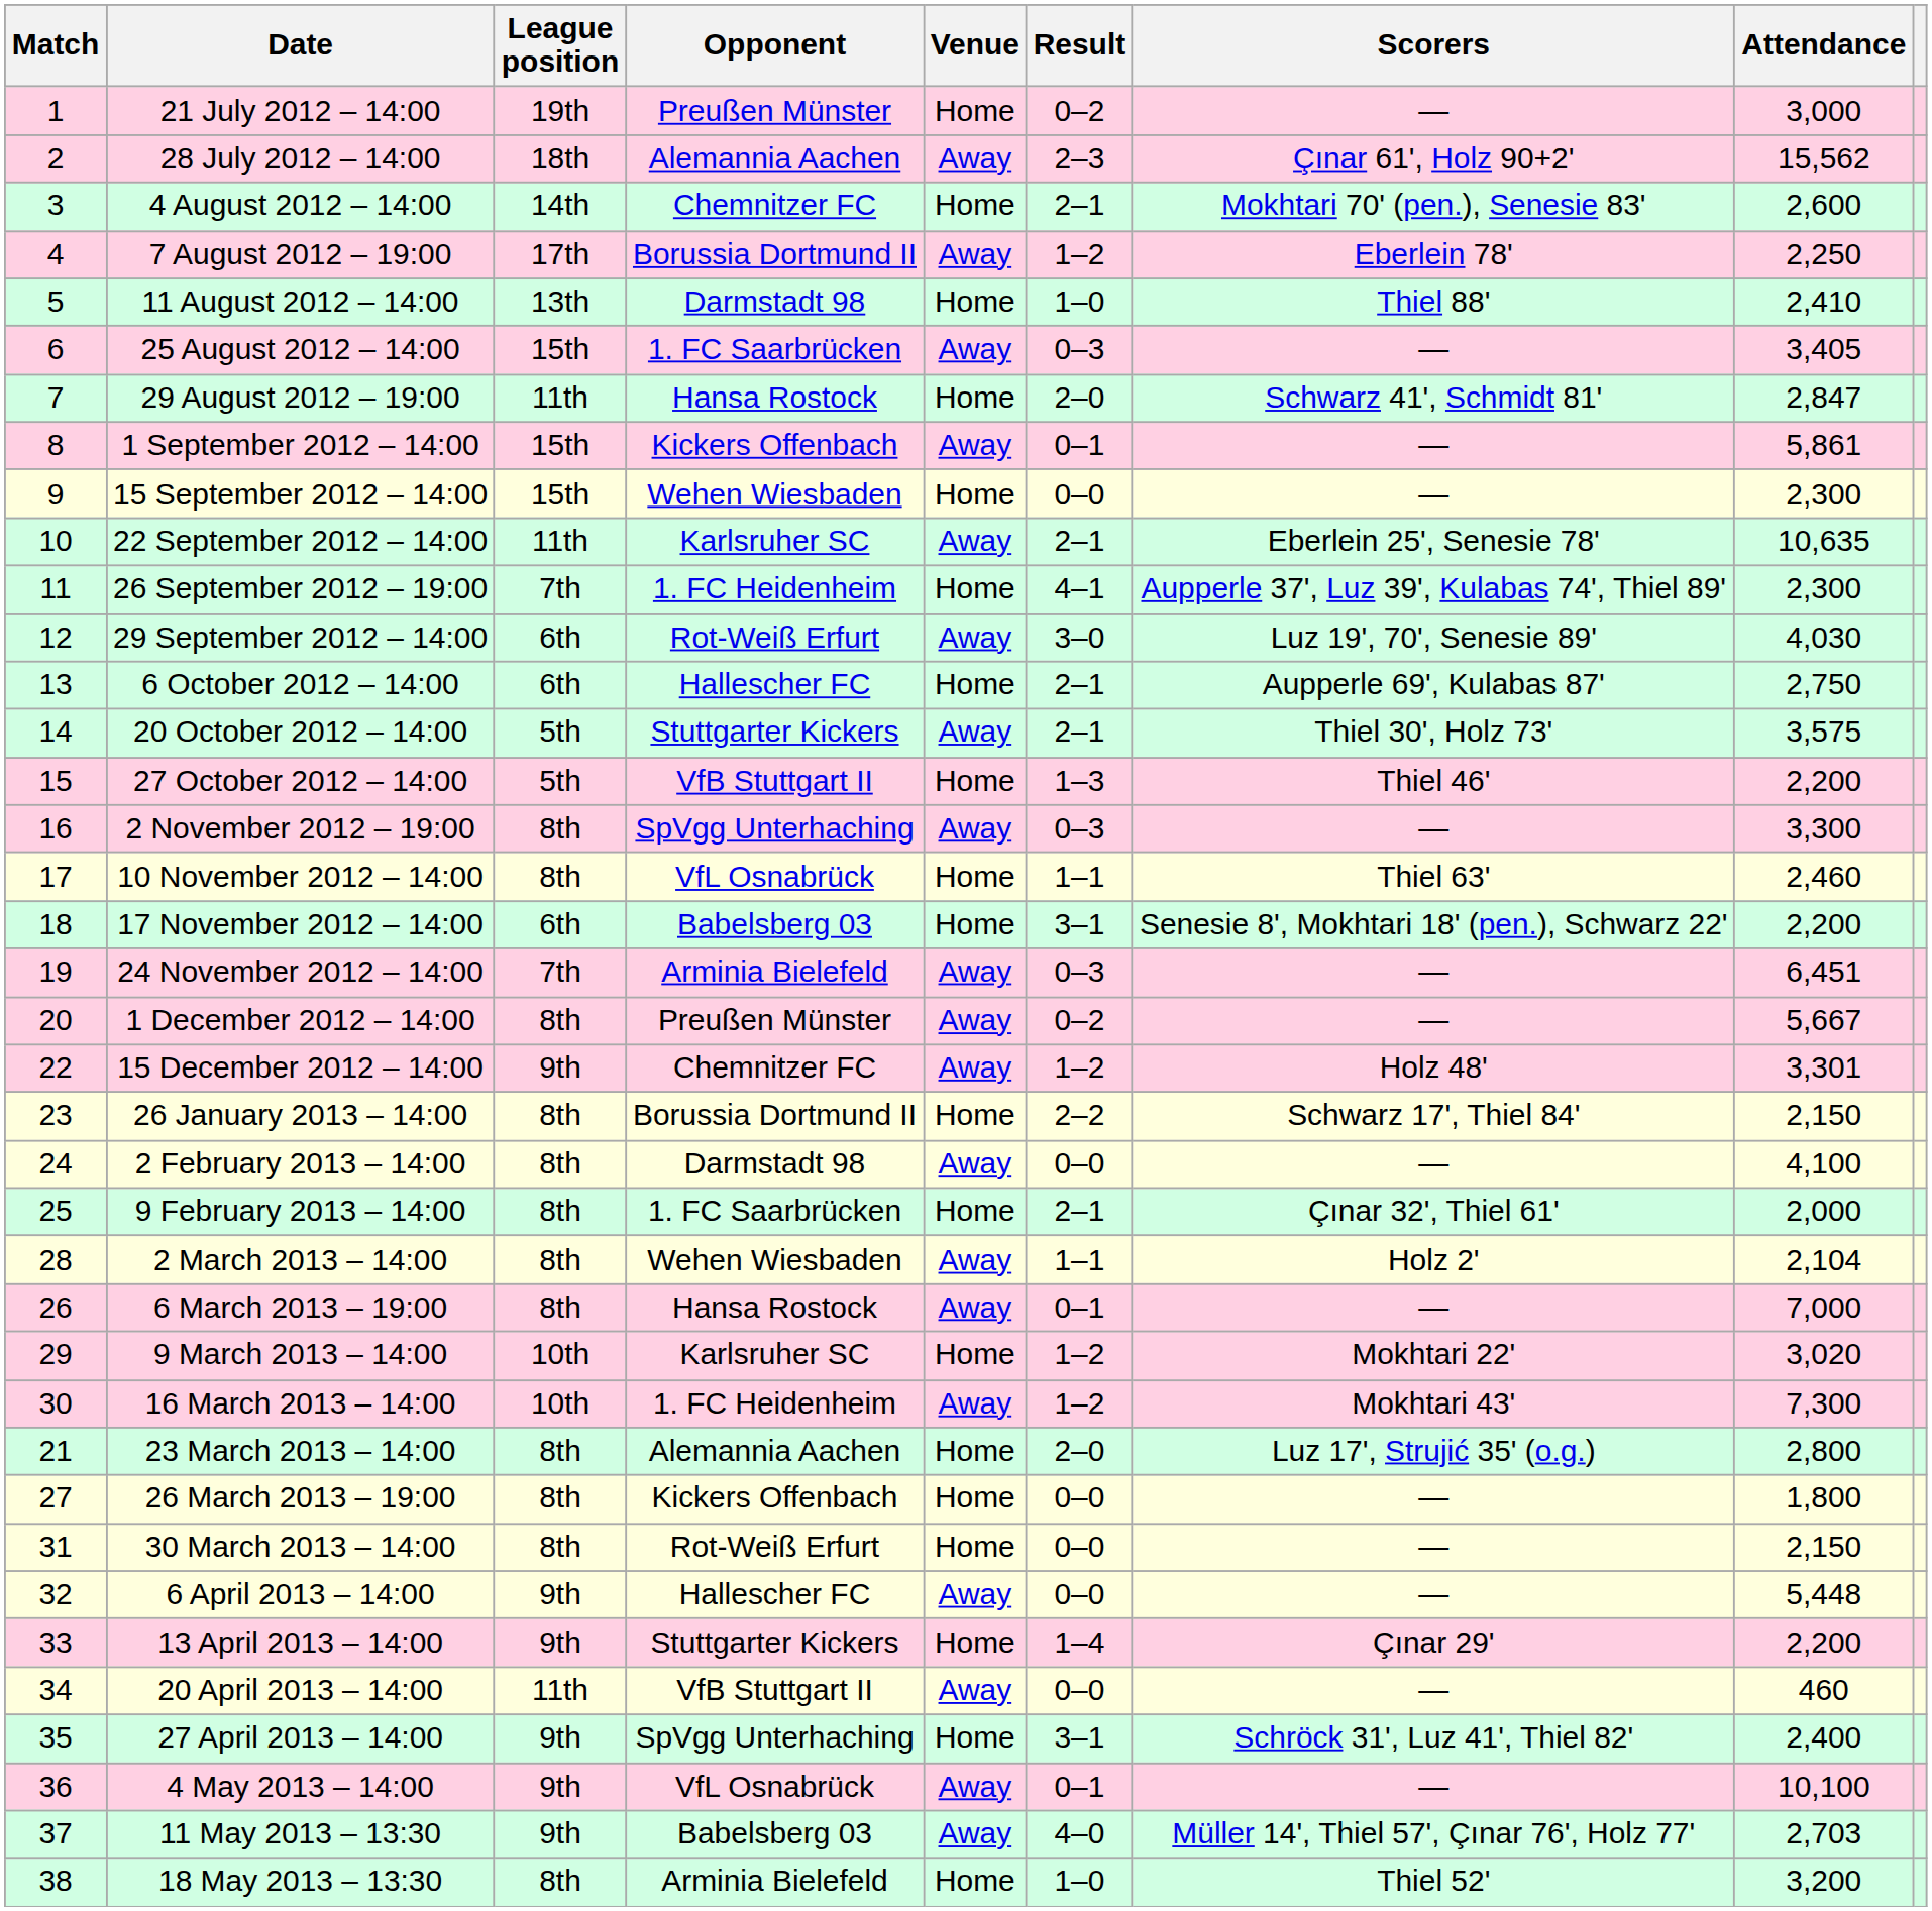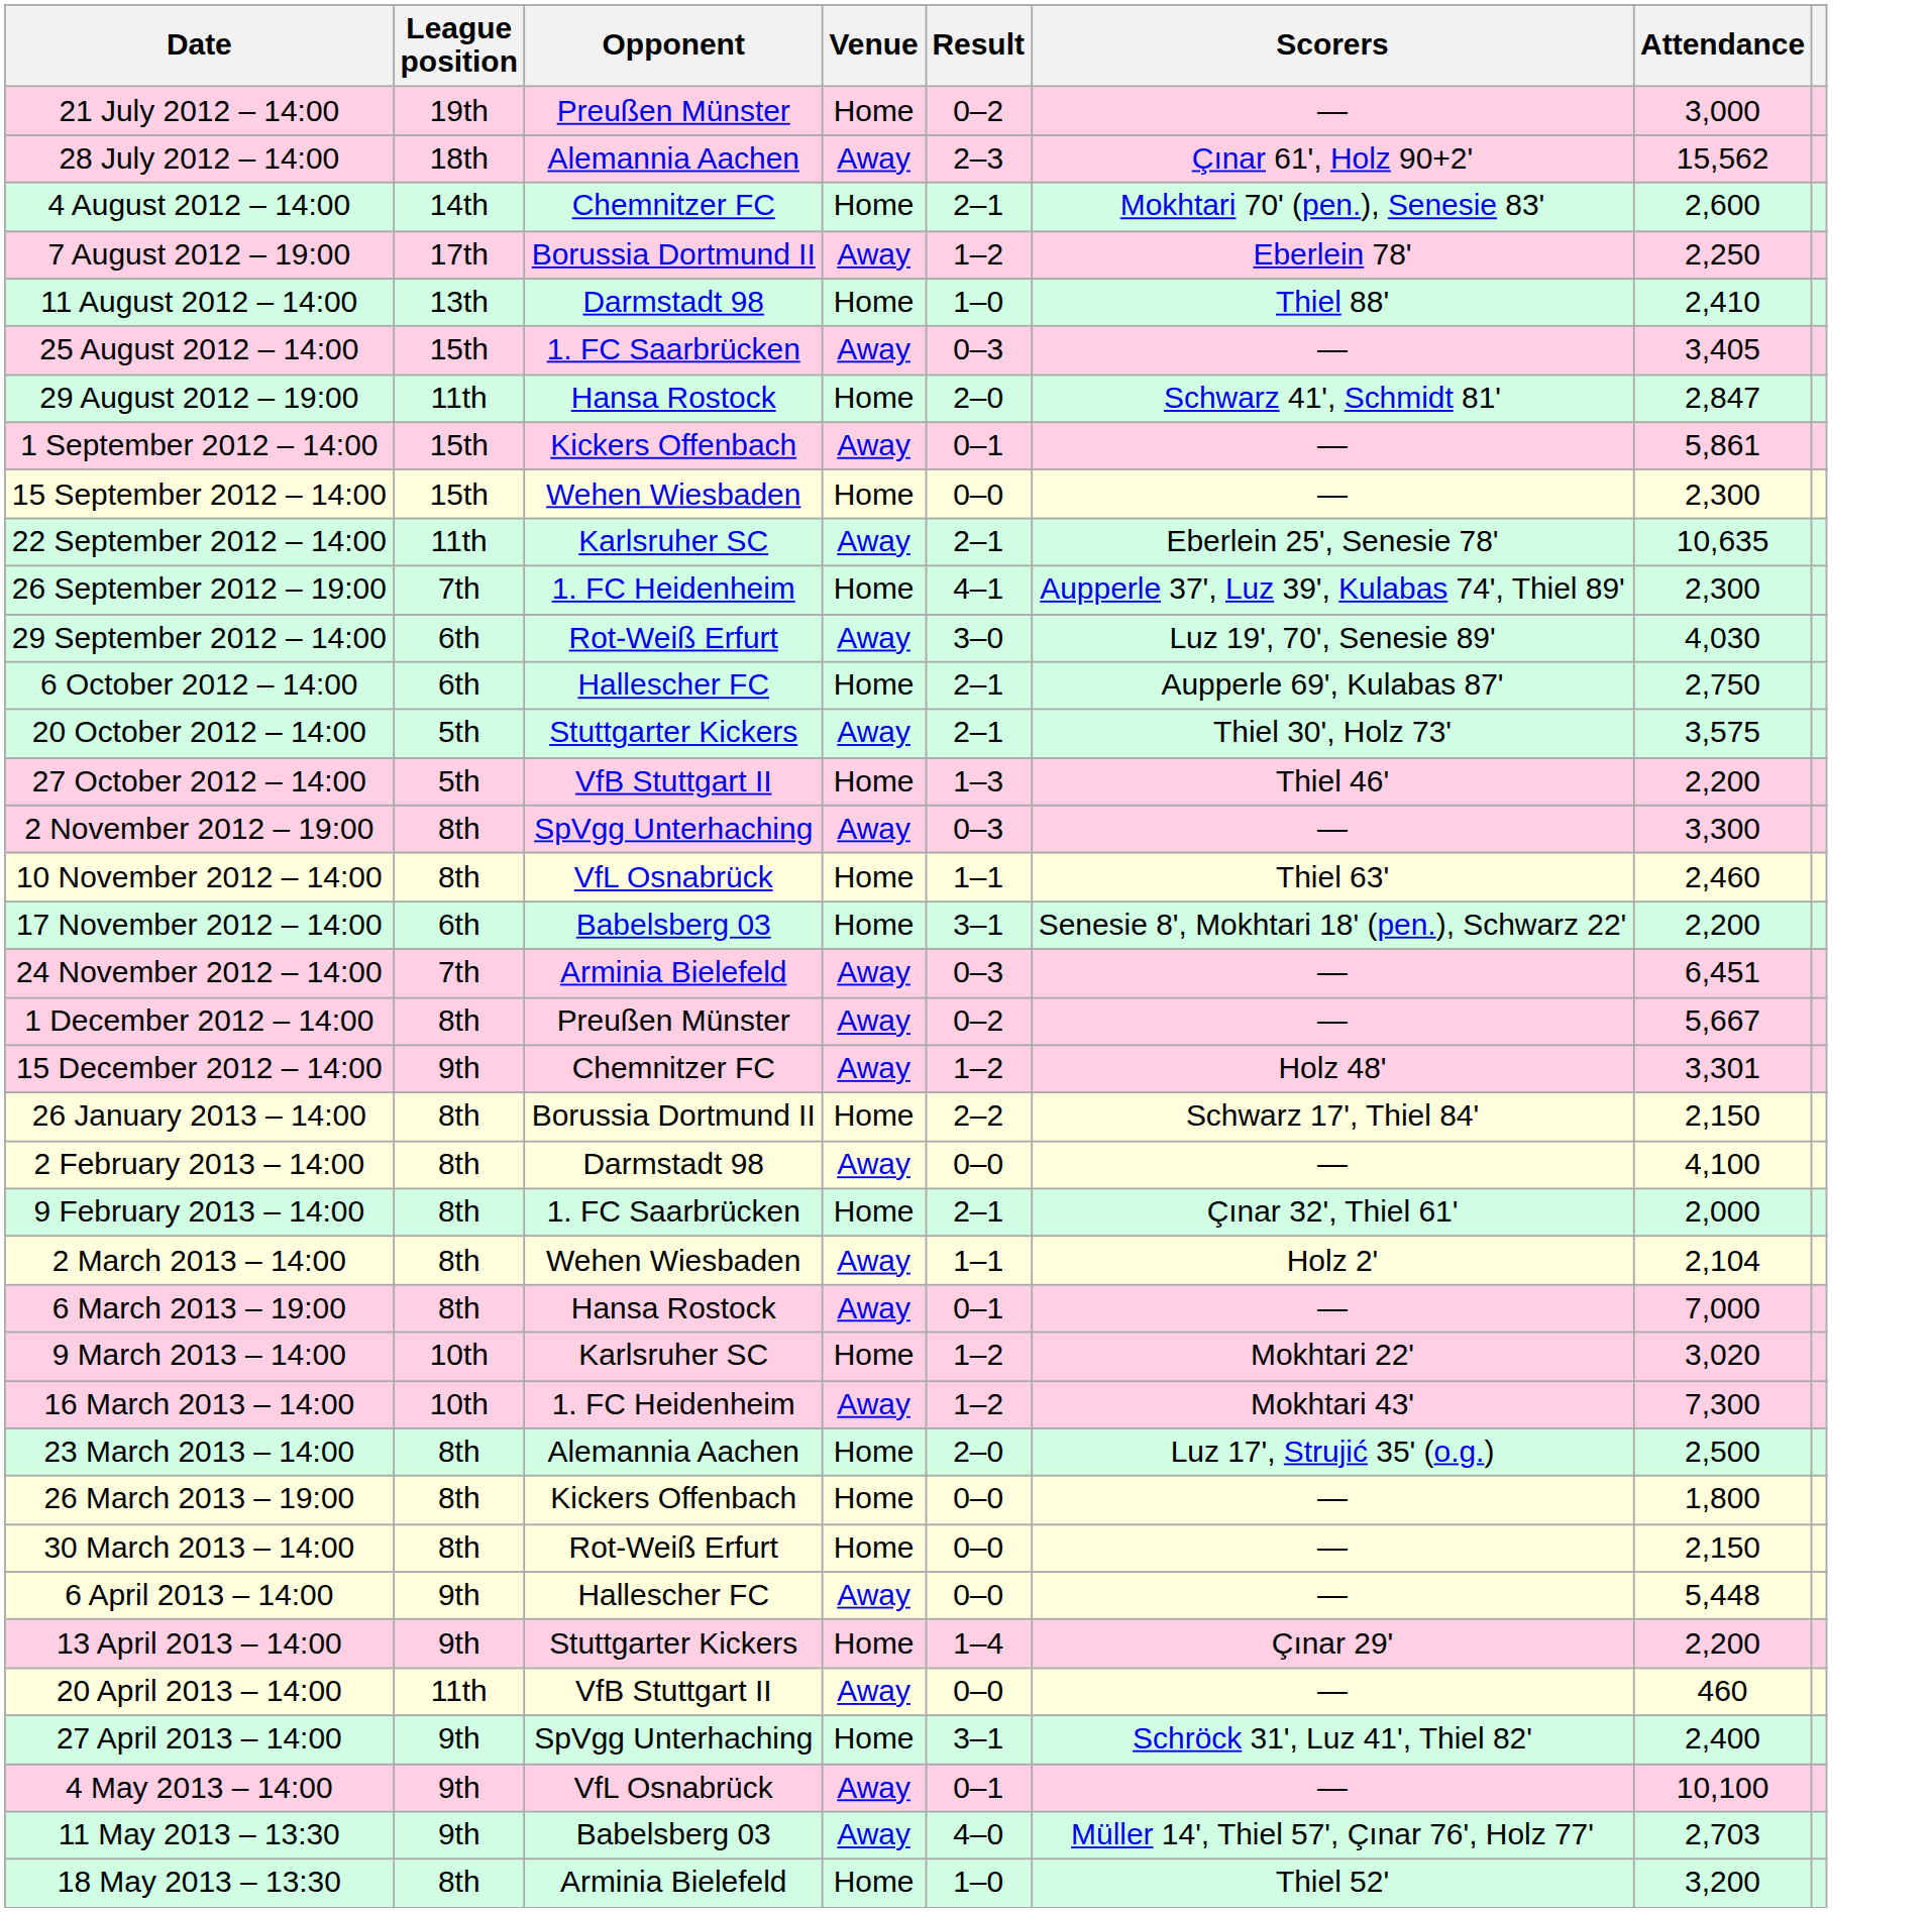- column: Match | 1 | 2 | 3 | 4 | 5 | 6 | 7 | 8 | 9 | 10 | 11 | 12 | 13 | 14 | 15 | 16 | 17 | 18 | 19 | 20 | 22 | 23 | 24 | 25 | 28 | 26 | 29 | 30 | 21 | 27 | 31 | 32 | 33 | 34 | 35 | 36 | 37 | 38
23 March 2013 – 14:00 | Attendance: 2,800 -> 2,500
